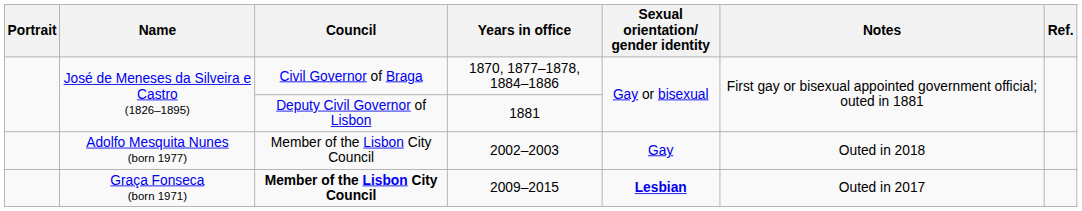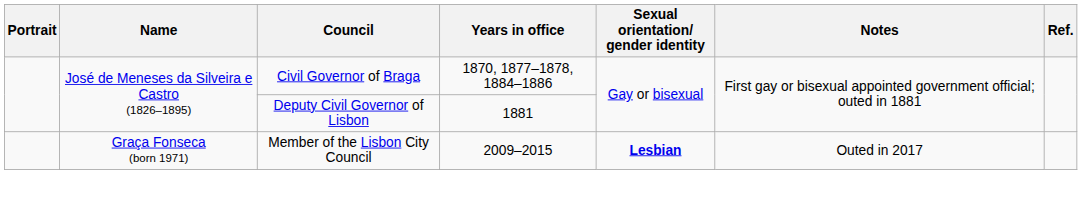- row: Adolfo Mesquita Nunes (born 1977) | Member of the Lisbon City Council | 2002–2003 | Gay | Outed in 2018
2009–2015 | Council: bold -> normal
